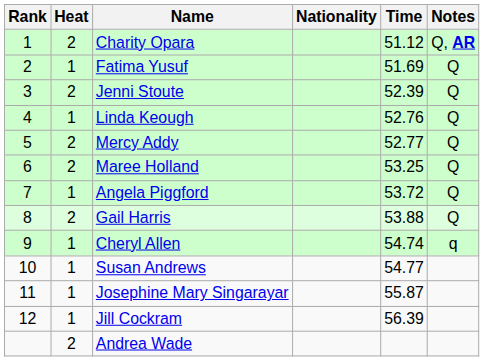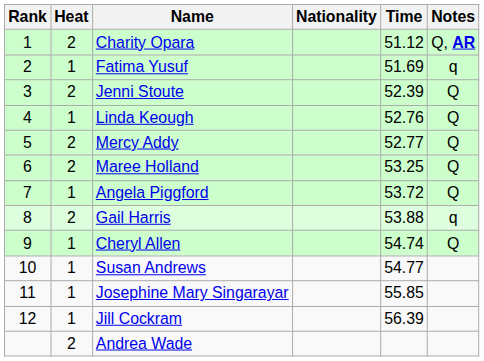Fatima Yusuf | Notes: Q -> q
Gail Harris | Notes: Q -> q
Cheryl Allen | Notes: q -> Q
Josephine Mary Singarayar | Time: 55.87 -> 55.85
